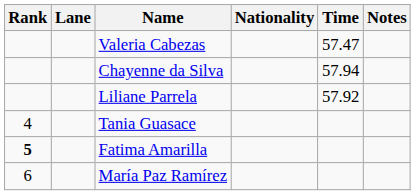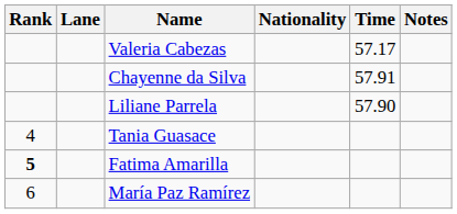Valeria Cabezas | Time: 57.47 -> 57.17
Chayenne da Silva | Time: 57.94 -> 57.91
Liliane Parrela | Time: 57.92 -> 57.90
